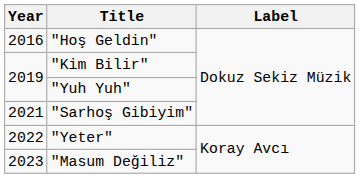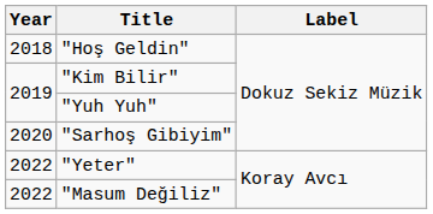"Hoş Geldin" | Year: 2016 -> 2018
"Sarhoş Gibiyim" | Year: 2021 -> 2020
"Masum Değiliz" | Year: 2023 -> 2022
